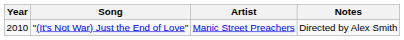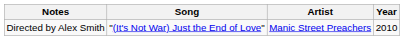columns swapped: Year <-> Notes
